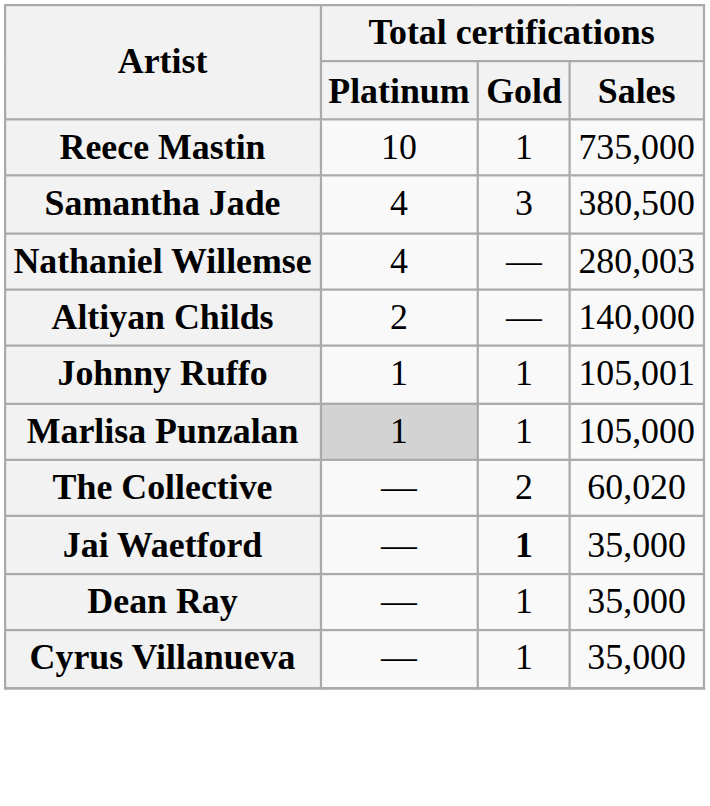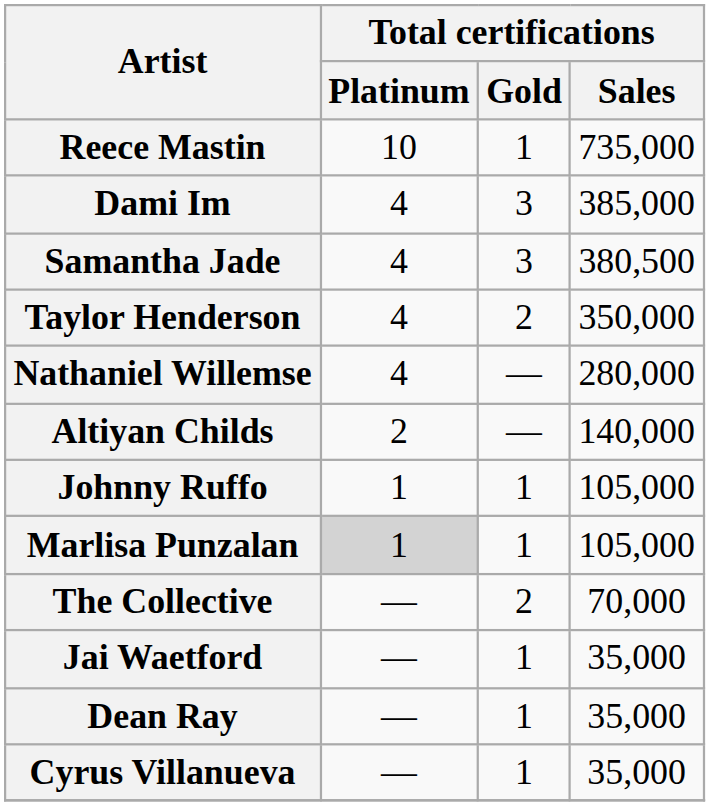+ row: Dami Im | 4 | 3 | 385,000
+ row: Taylor Henderson | 4 | 2 | 350,000
Nathaniel Willemse | Total certifications / Sales: 280,003 -> 280,000
Johnny Ruffo | Total certifications / Sales: 105,001 -> 105,000
The Collective | Total certifications / Sales: 60,020 -> 70,000
Jai Waetford | Total certifications / Gold: bold -> normal
